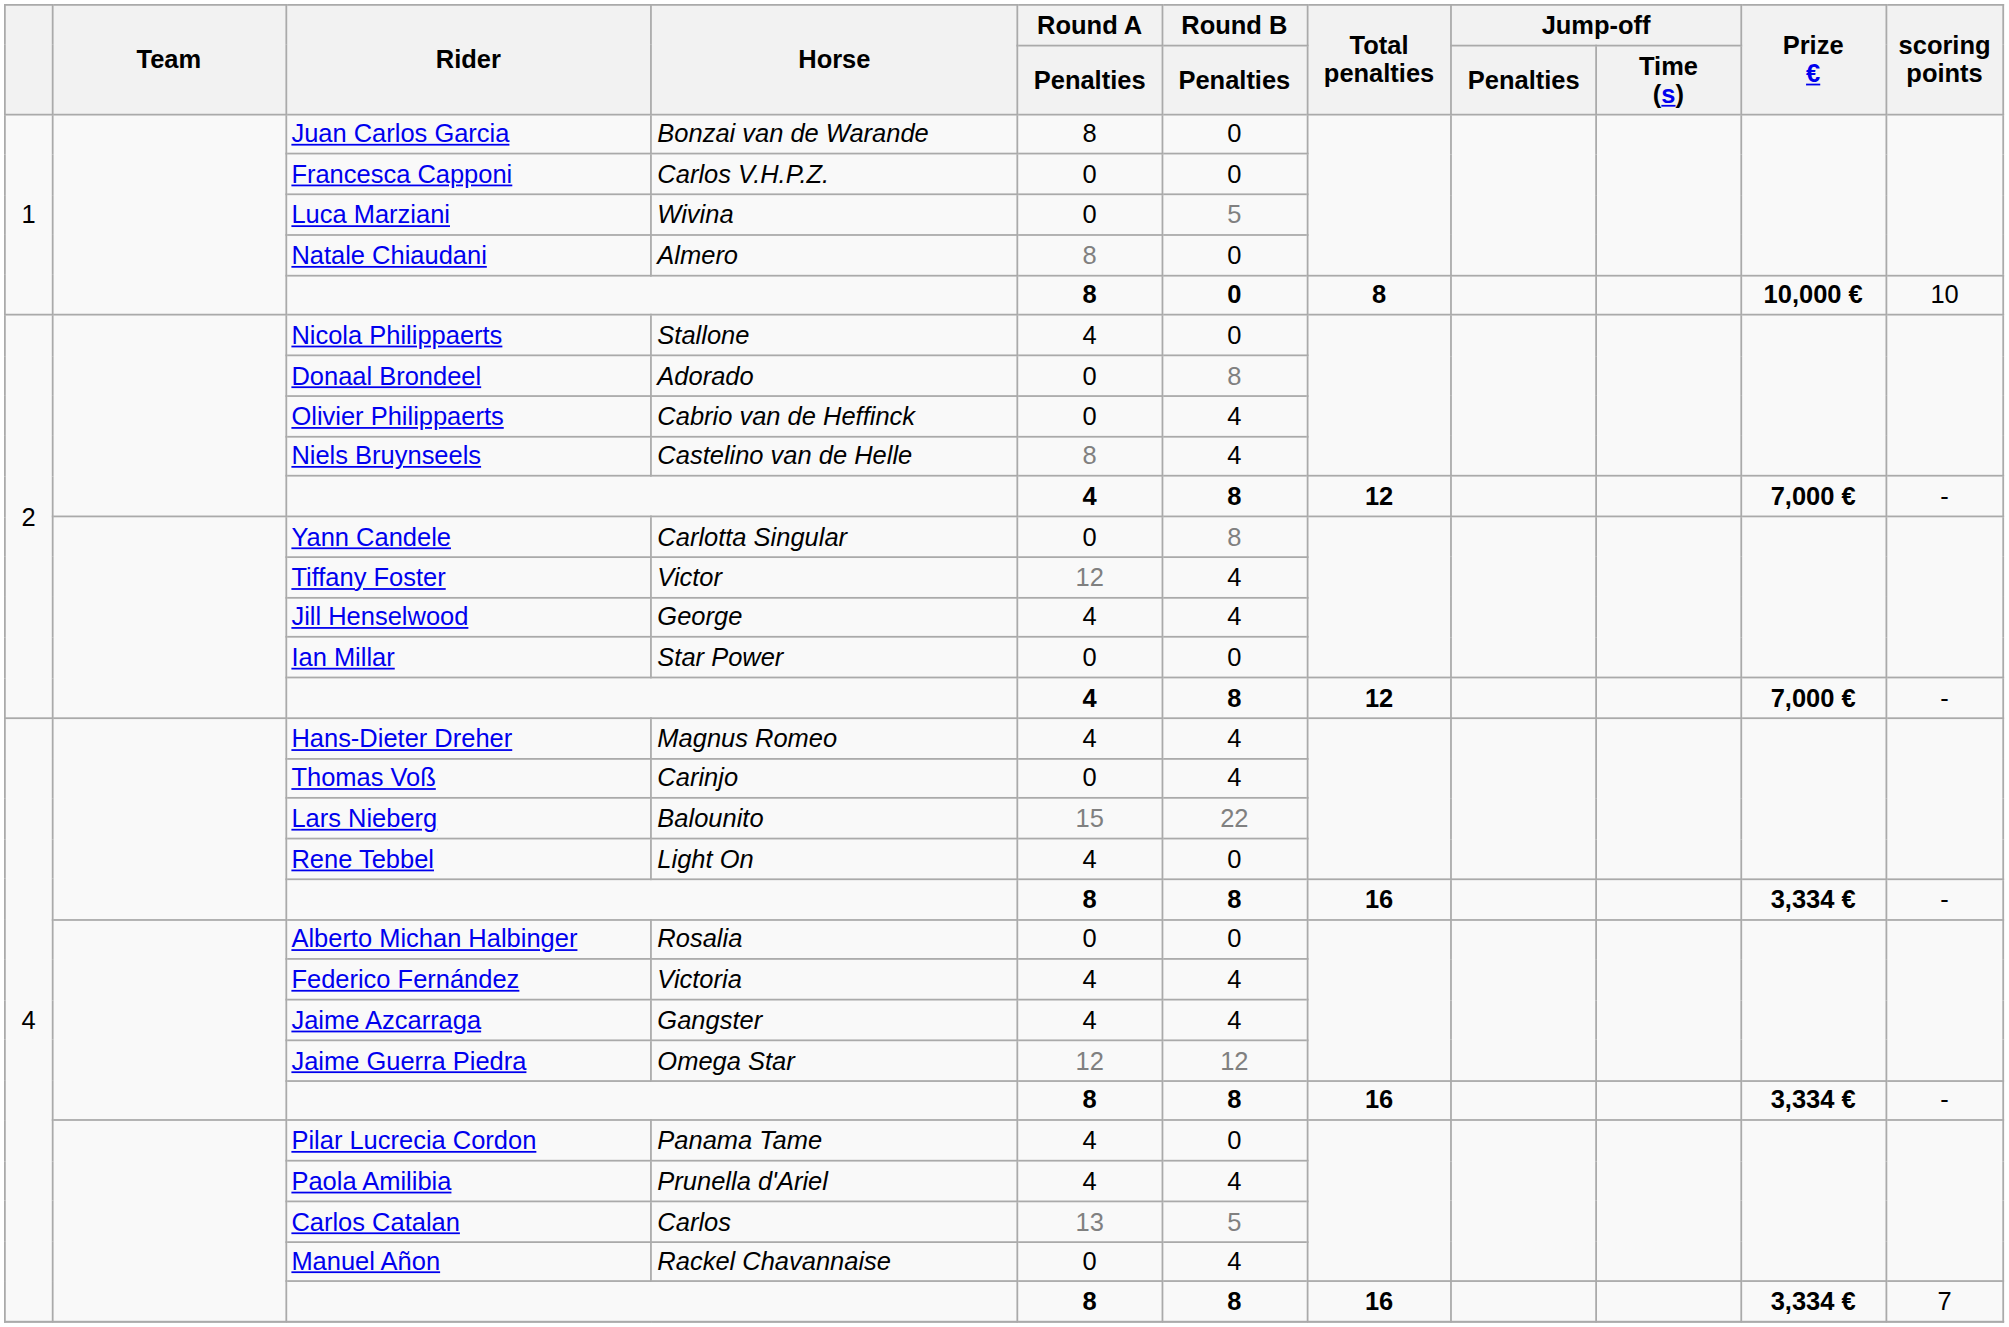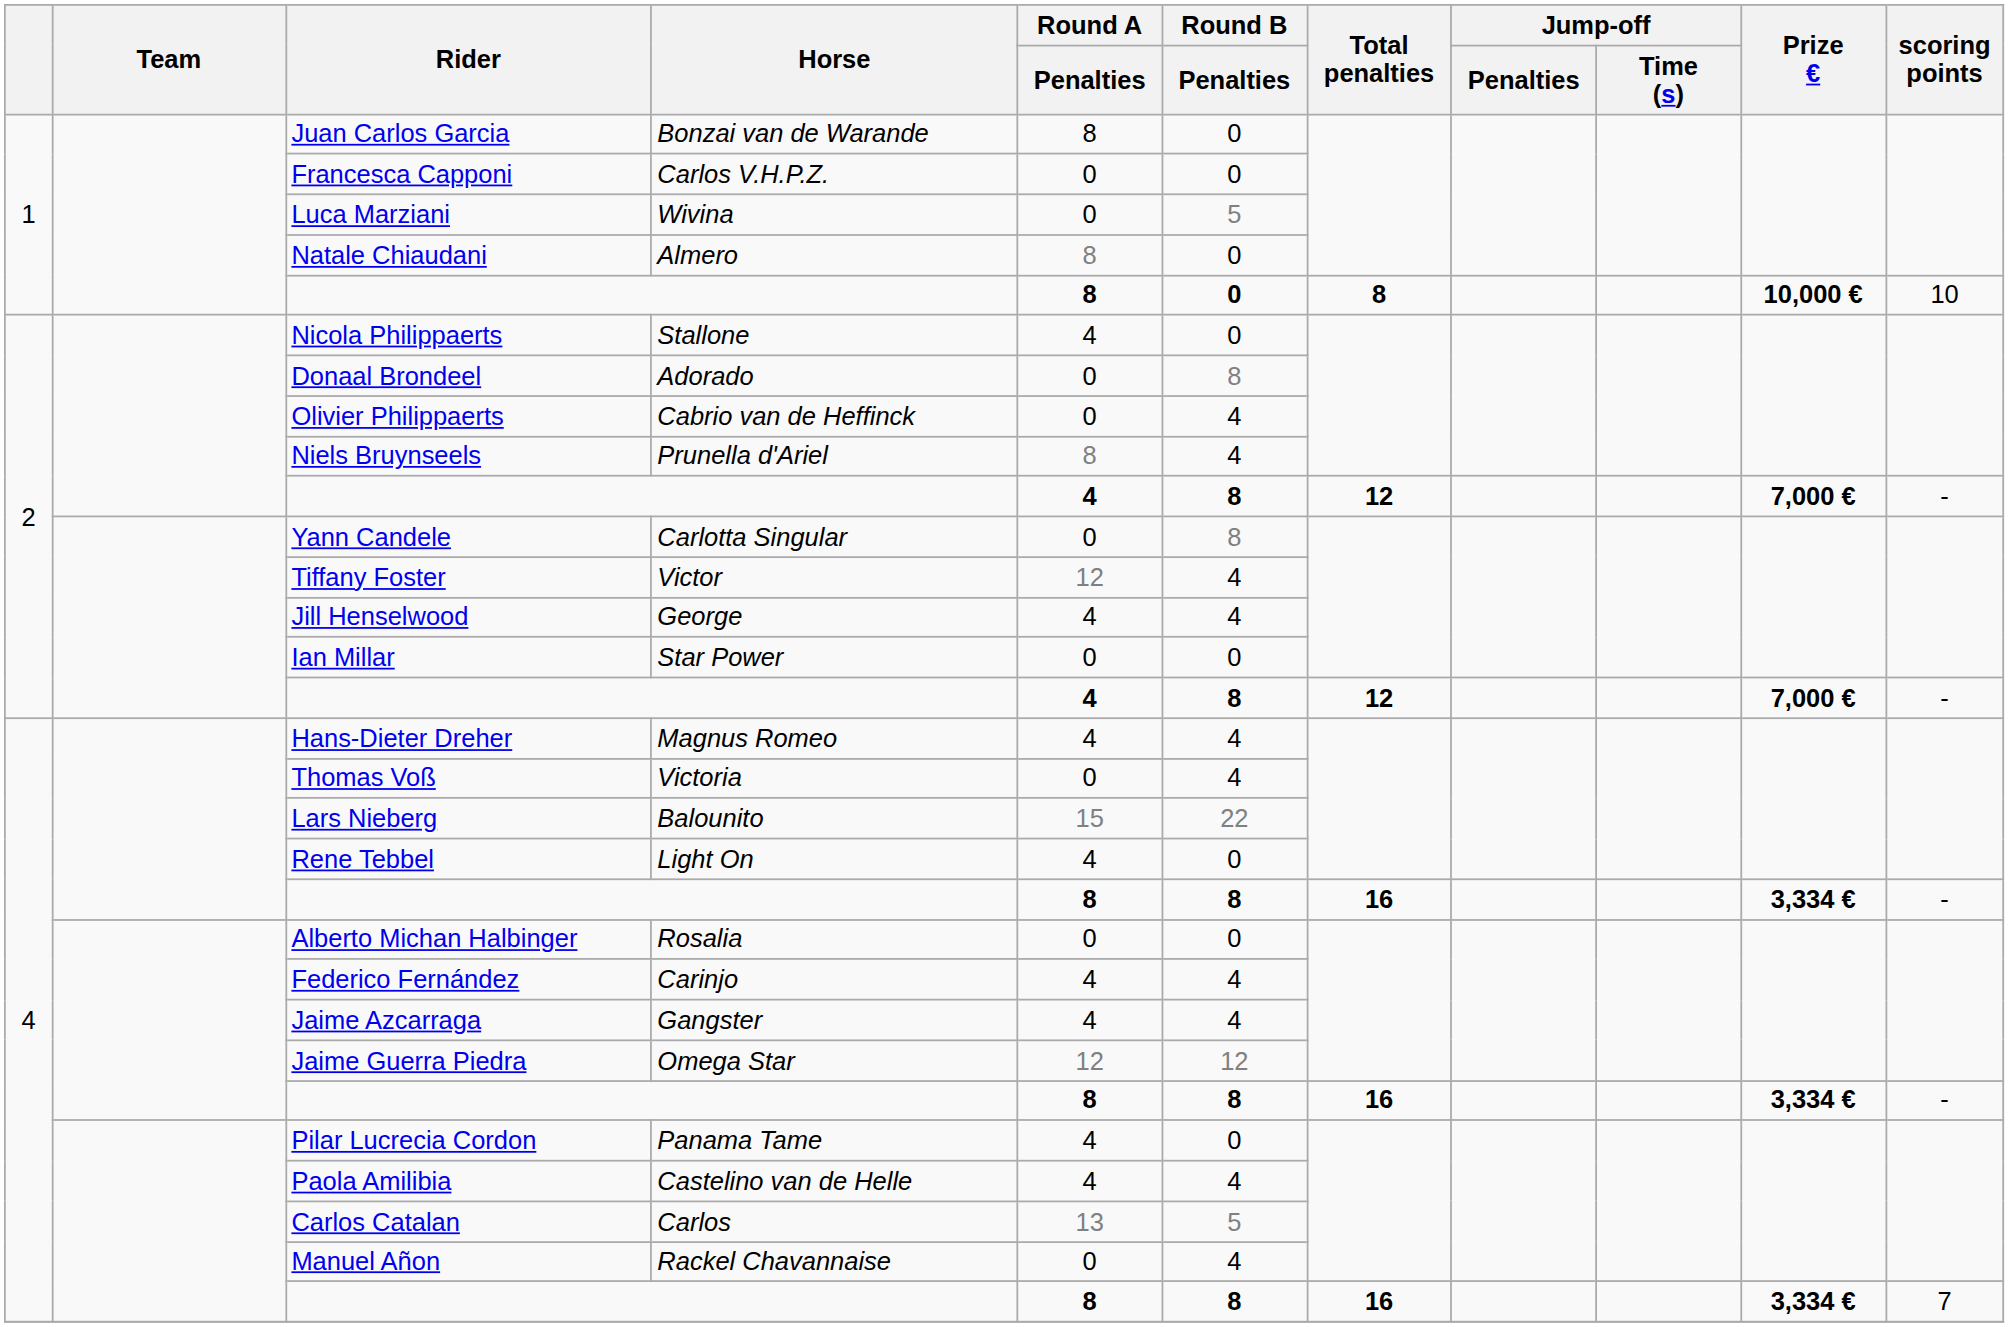Niels Bruynseels | Horse: Castelino van de Helle -> Prunella d'Ariel
Thomas Voß | Horse: Carinjo -> Victoria
Federico Fernández | Horse: Victoria -> Carinjo
Paola Amilibia | Horse: Prunella d'Ariel -> Castelino van de Helle
